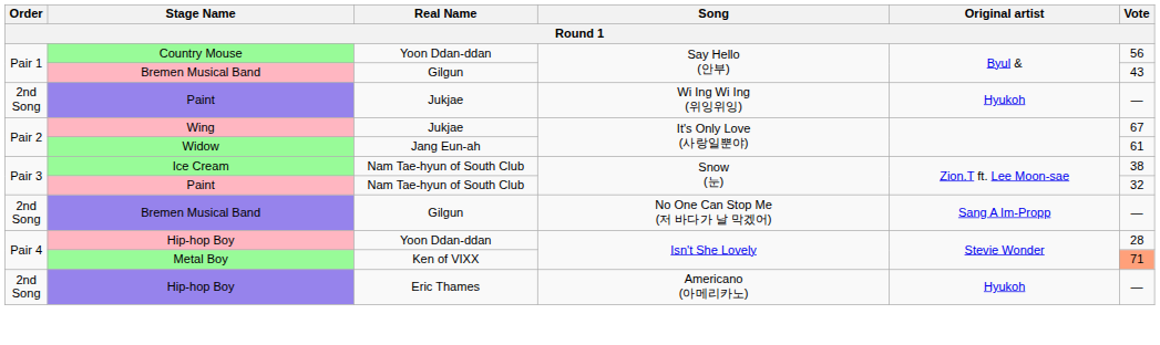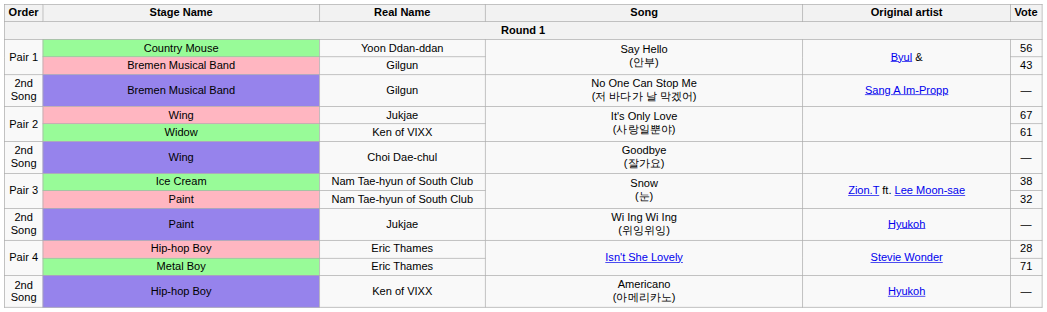rows swapped: Bremen Musical Band / No One Can Stop Me (저 바다가 날 막겠어) <-> Paint / Wi Ing Wi Ing (위잉위잉)
Widow | Real Name: Jang Eun-ah -> Ken of VIXX
+ row: 2nd Song | Wing | Choi Dae-chul | Goodbye (잘가요) | —
Hip-hop Boy / Isn't She Lovely | Real Name: Yoon Ddan-ddan -> Eric Thames
Metal Boy | Real Name: Ken of VIXX -> Eric Thames
Metal Boy | Vote: lightsalmon background -> no background
Hip-hop Boy / Americano (아메리카노) | Real Name: Eric Thames -> Ken of VIXX
